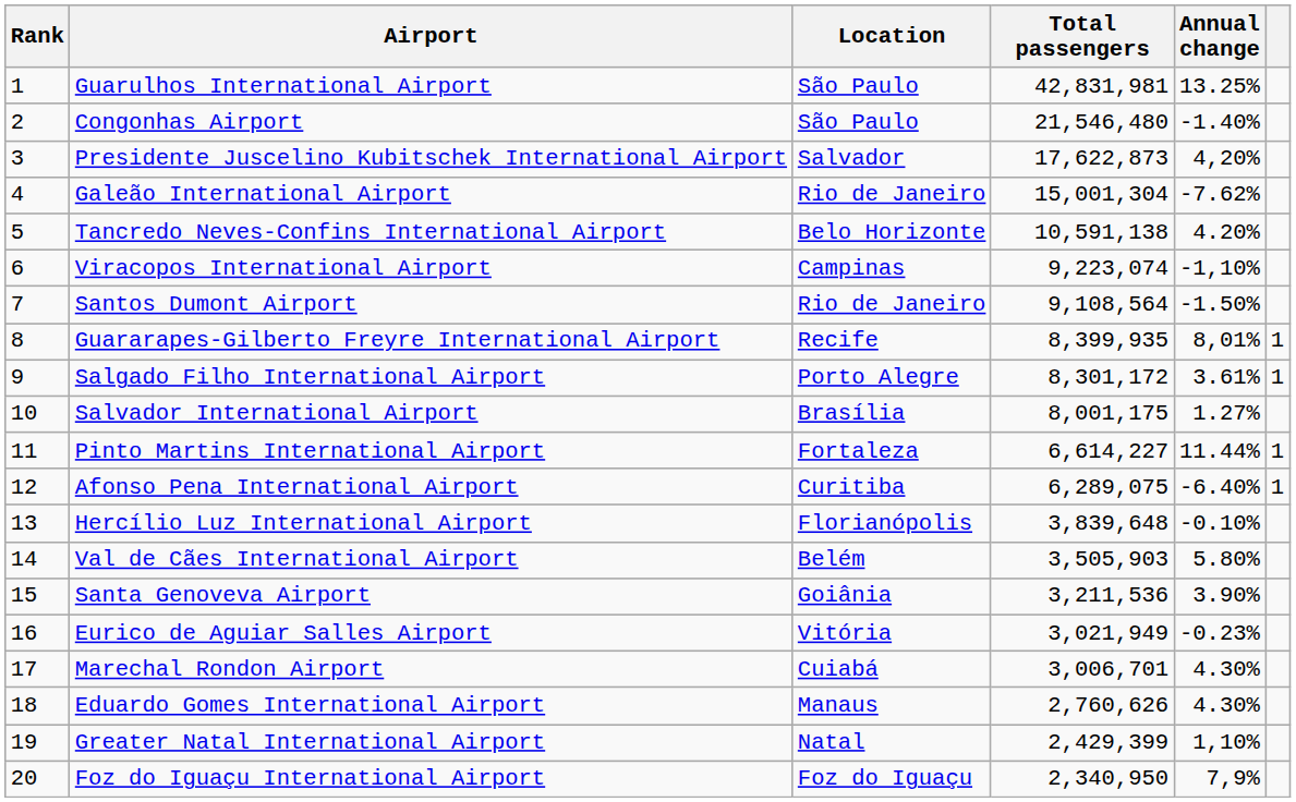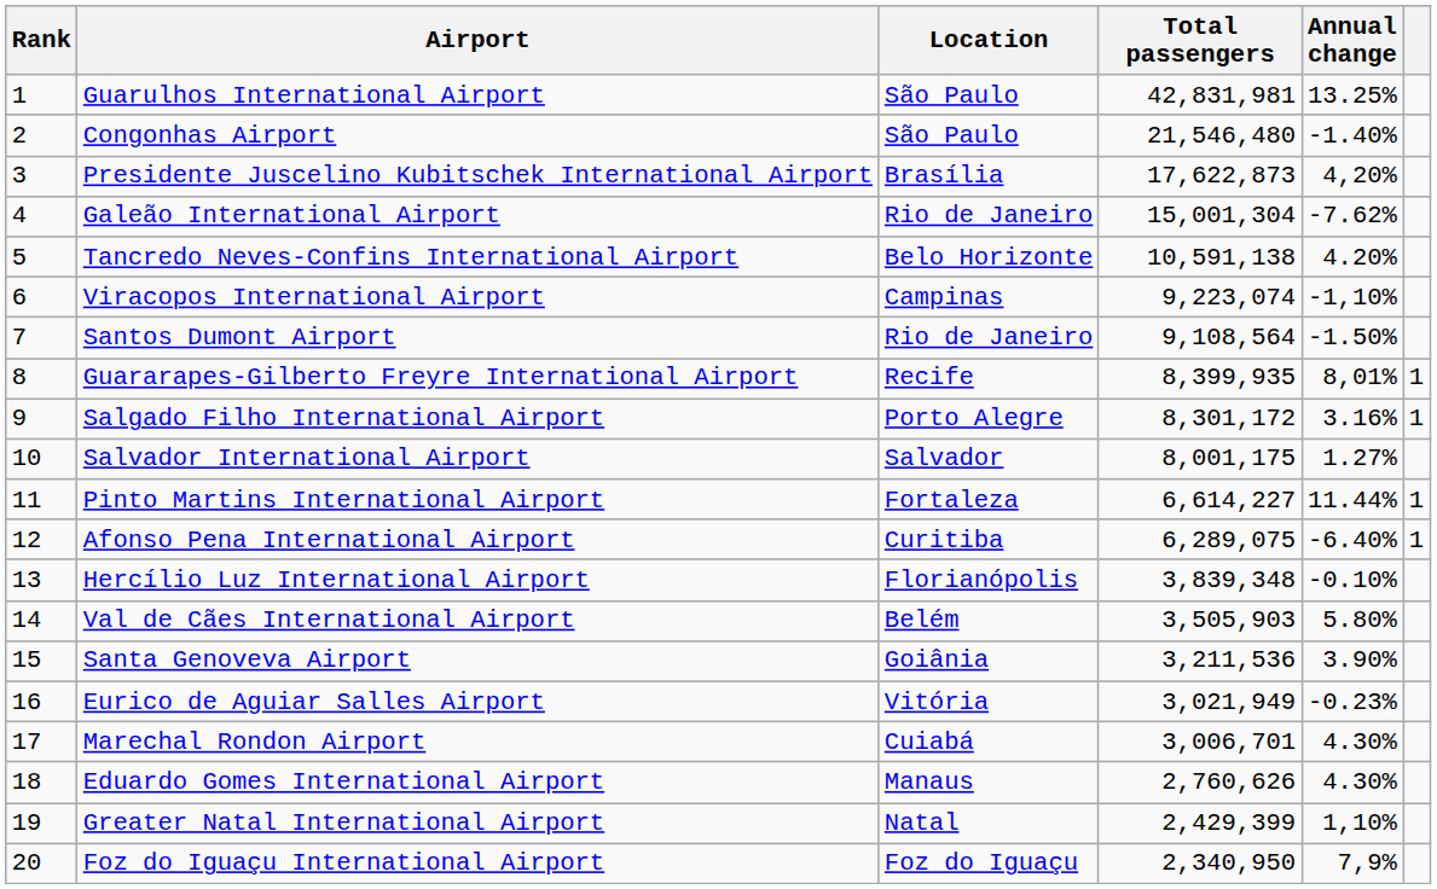Presidente Juscelino Kubitschek International Airport | Location: Salvador -> Brasília
Salgado Filho International Airport | Annual change: 3.61% -> 3.16%
Salvador International Airport | Location: Brasília -> Salvador
Hercílio Luz International Airport | Total passengers: 3,839,648 -> 3,839,348
